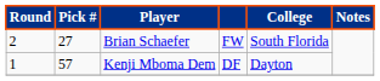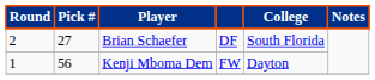Brian Schaefer | column 4: FW -> DF
Kenji Mboma Dem | Pick #: 57 -> 56
Kenji Mboma Dem | column 4: DF -> FW
